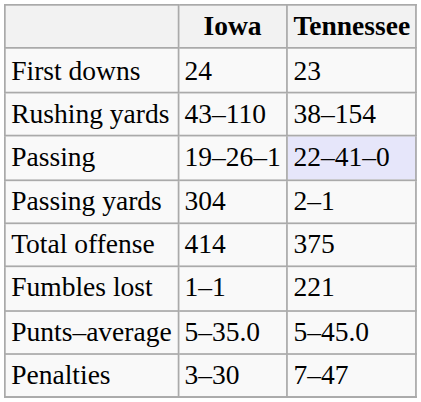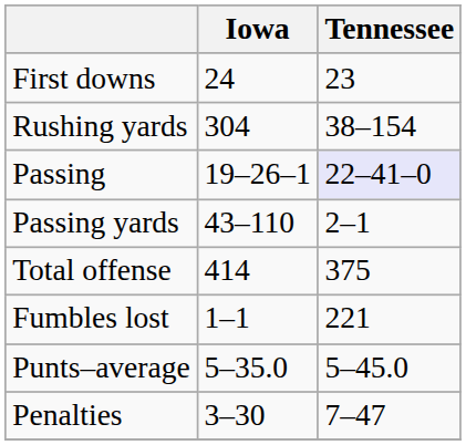Rushing yards | Iowa: 43–110 -> 304
Passing yards | Iowa: 304 -> 43–110
